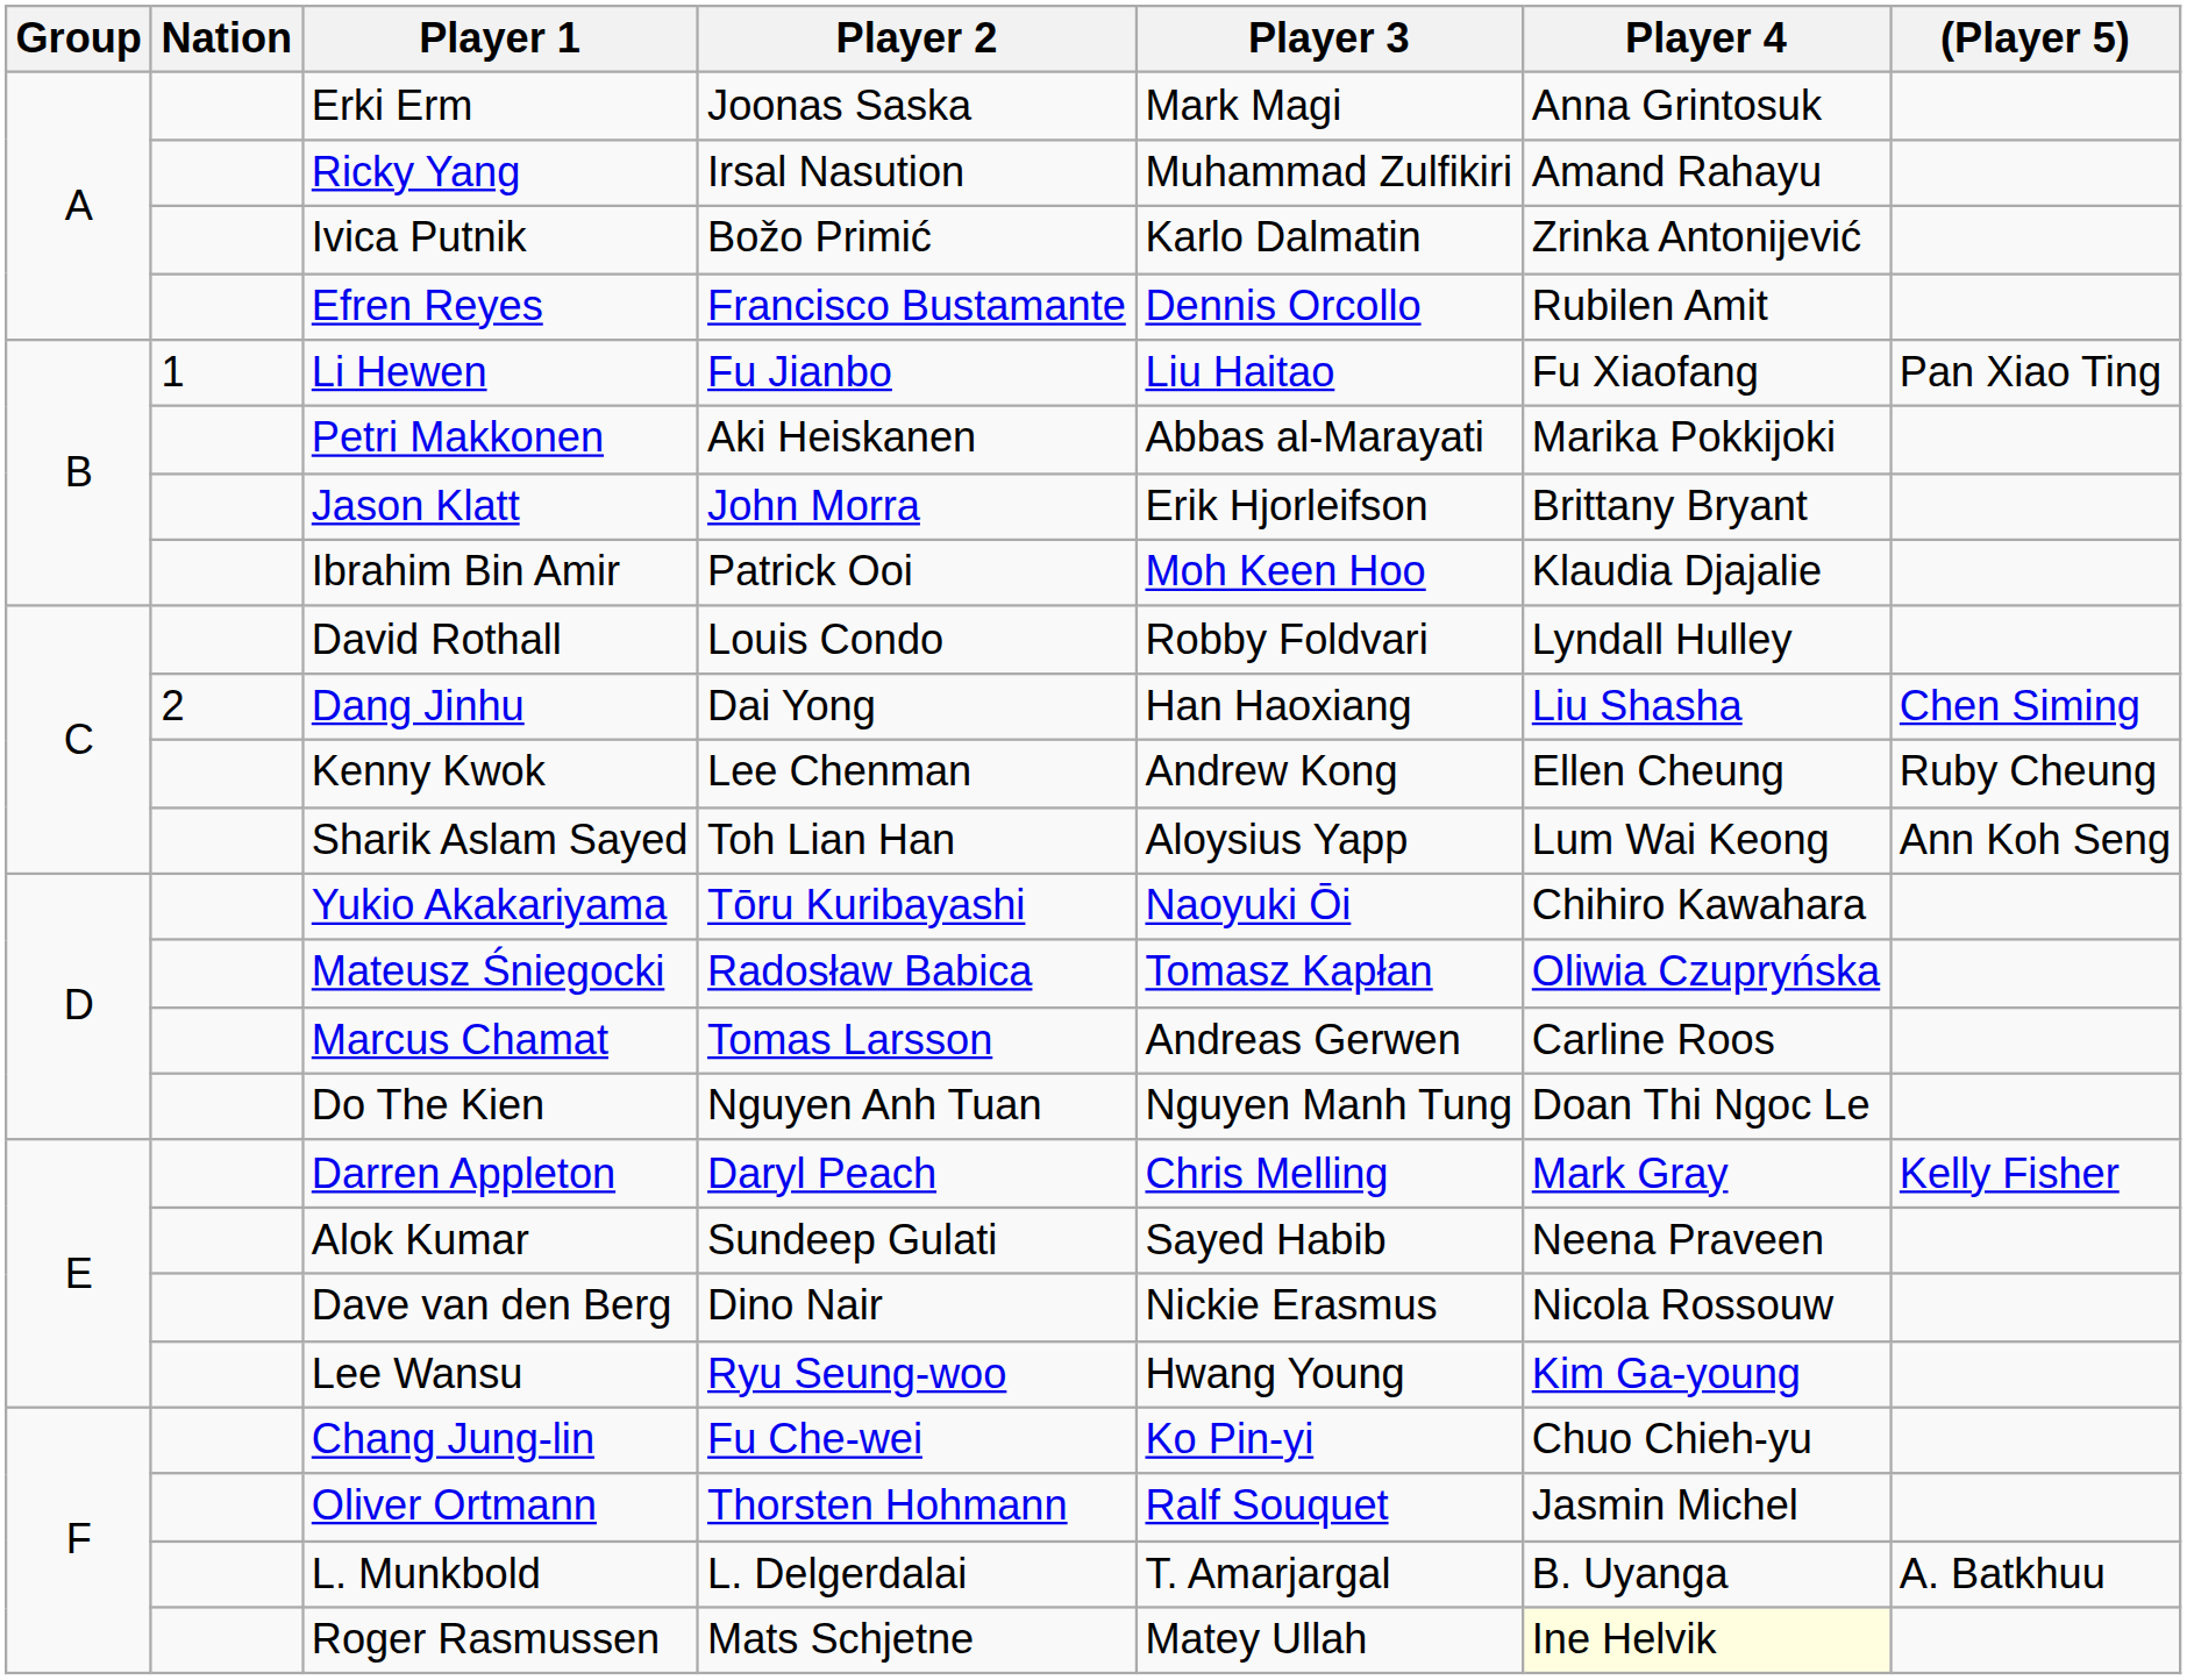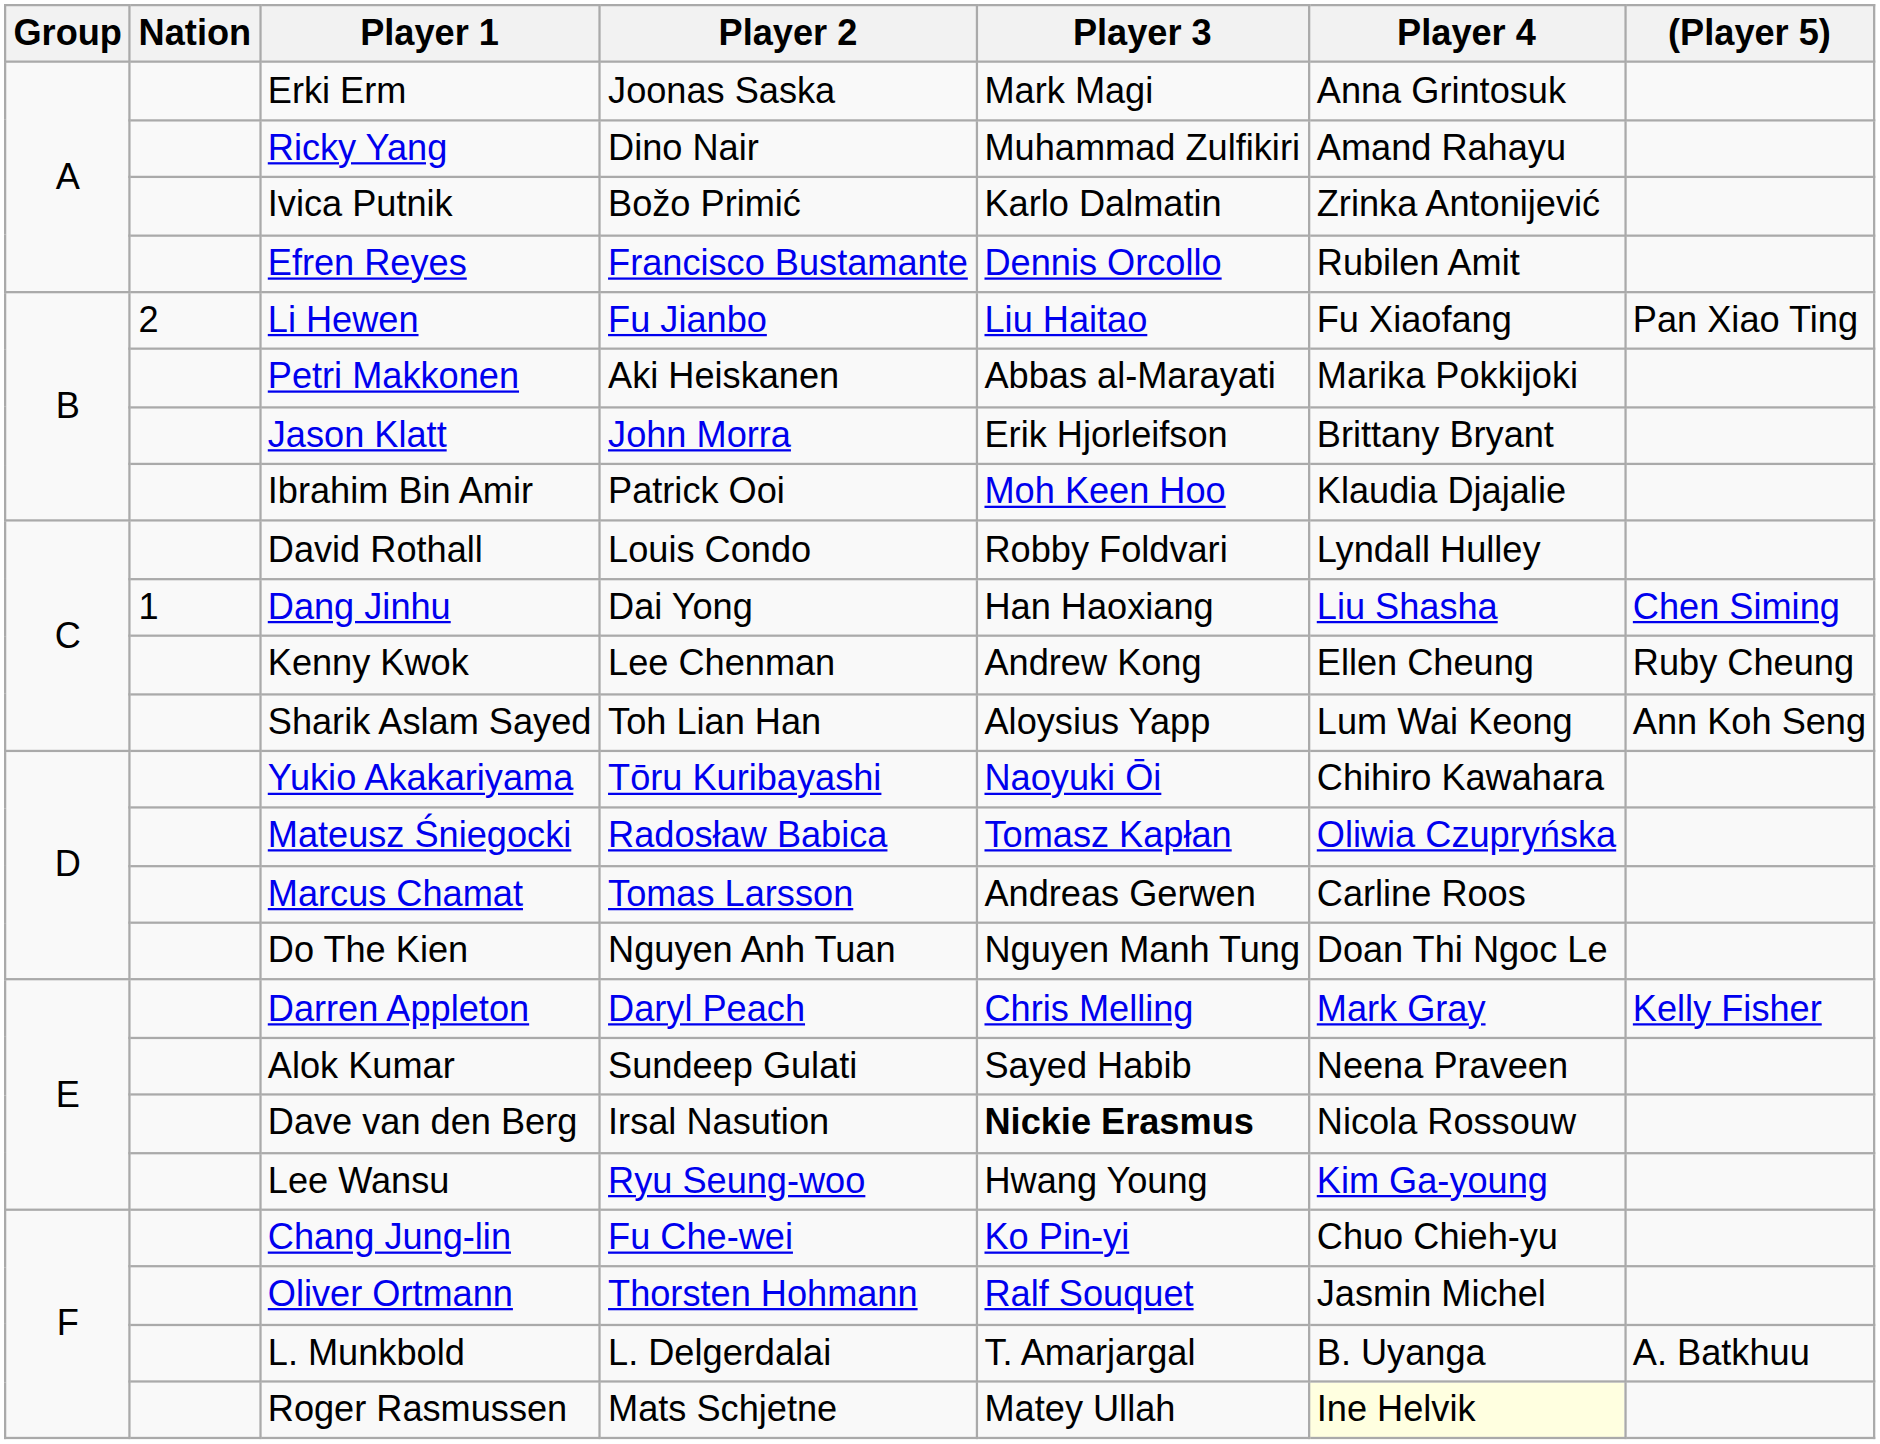Ricky Yang | Player 2: Irsal Nasution -> Dino Nair
Li Hewen | Nation: 1 -> 2
Dang Jinhu | Nation: 2 -> 1
Dave van den Berg | Player 2: Dino Nair -> Irsal Nasution
Dave van den Berg | Player 3: normal -> bold
